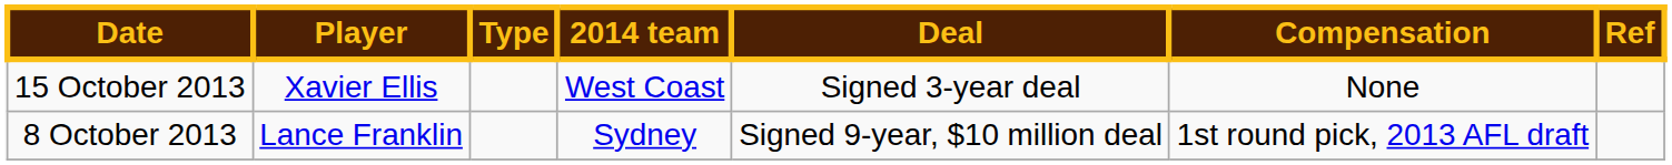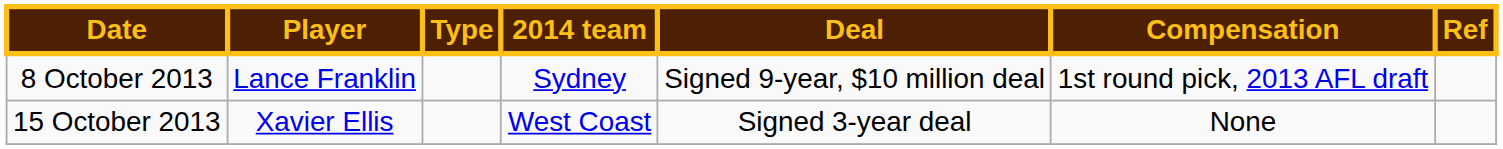rows swapped: 8 October 2013 <-> 15 October 2013
